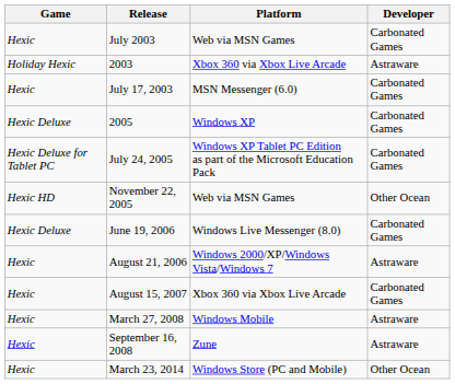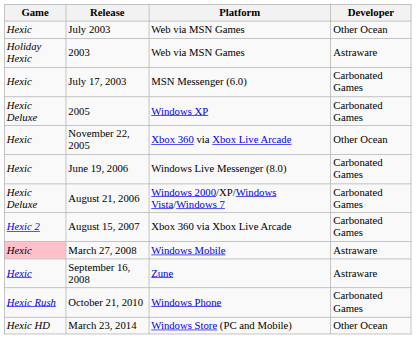July 2003 | Developer: Carbonated Games -> Other Ocean
2003 | Platform: Xbox 360 via Xbox Live Arcade -> Web via MSN Games
- row: Hexic Deluxe for Tablet PC | July 24, 2005 | Windows XP Tablet PC Edition as part of the Microsoft Education Pack | Carbonated Games
November 22, 2005 | Game: Hexic HD -> Hexic
November 22, 2005 | Platform: Web via MSN Games -> Xbox 360 via Xbox Live Arcade
June 19, 2006 | Game: Hexic Deluxe -> Hexic
August 21, 2006 | Game: Hexic -> Hexic Deluxe
August 21, 2006 | Developer: Astraware -> Carbonated Games
August 15, 2007 | Game: Hexic -> Hexic 2
March 27, 2008 | Game: no background -> pink background
+ row: Hexic Rush | October 21, 2010 | Windows Phone | Carbonated Games
March 23, 2014 | Game: Hexic -> Hexic HD
